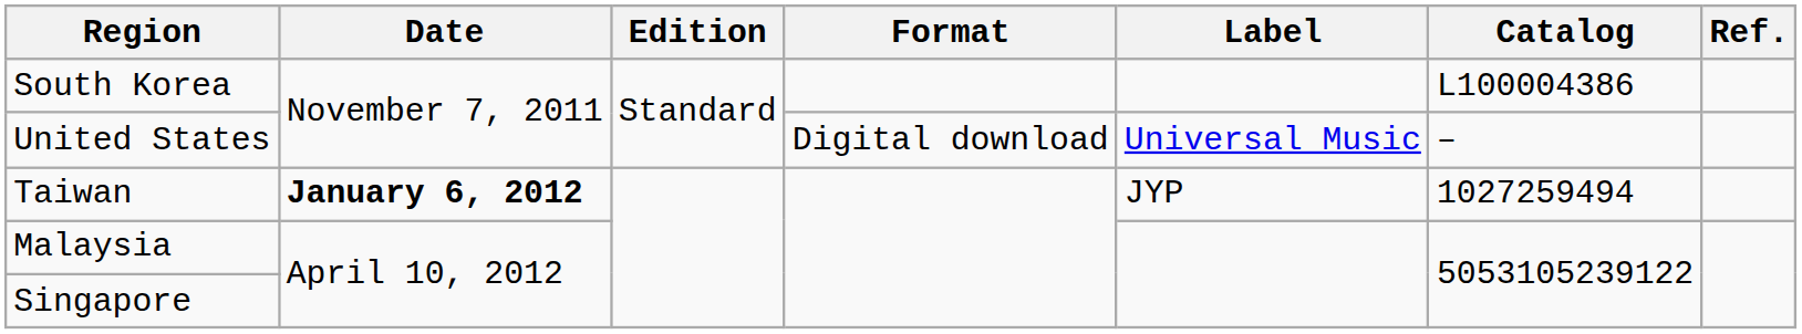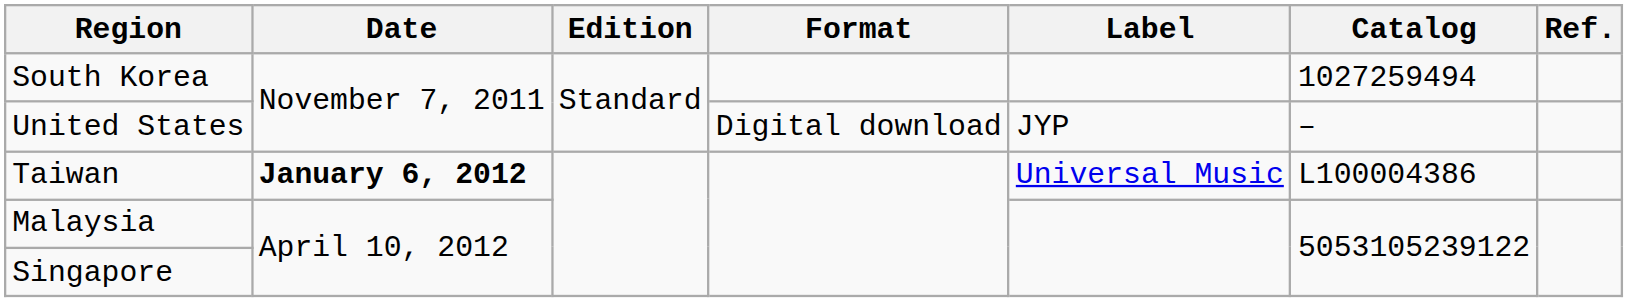South Korea | Catalog: L100004386 -> 1027259494
United States | Label: Universal Music -> JYP
Taiwan | Label: JYP -> Universal Music
Taiwan | Catalog: 1027259494 -> L100004386
